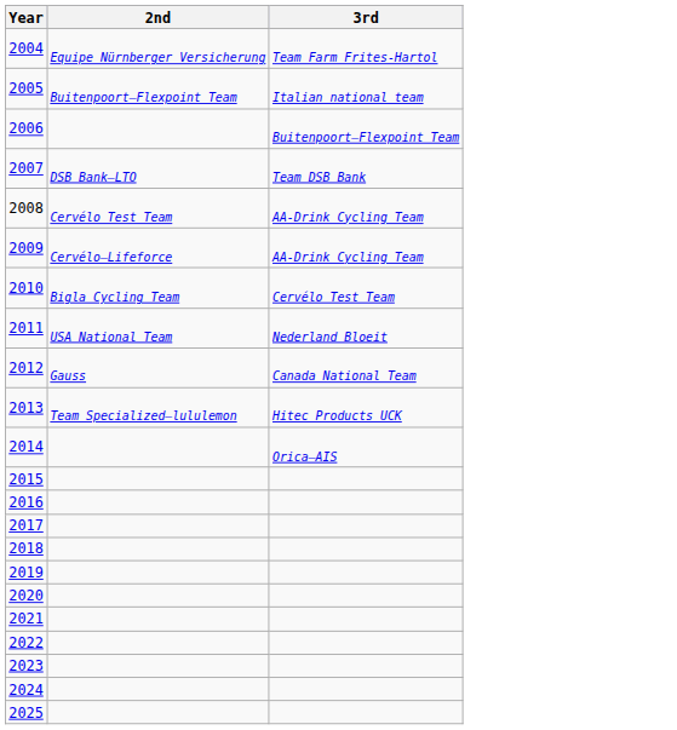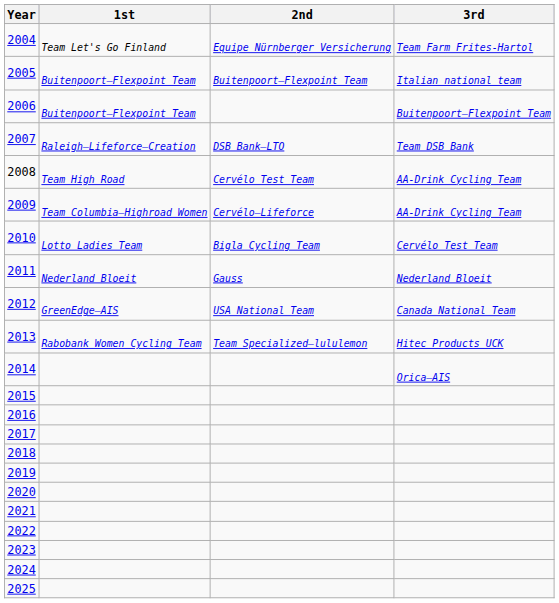+ column: 1st | Team Let's Go Finland | Buitenpoort–Flexpoint Team | Buitenpoort–Flexpoint Team | Raleigh–Lifeforce–Creation | Team High Road | Team Columbia–Highroad Women | Lotto Ladies Team | Nederland Bloeit | GreenEdge–AIS | Rabobank Women Cycling Team
2011 | 2nd: USA National Team -> Gauss
2012 | 2nd: Gauss -> USA National Team
